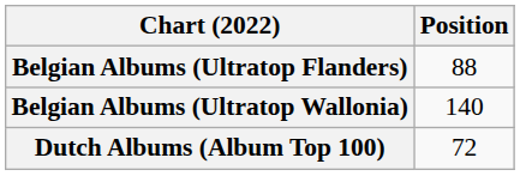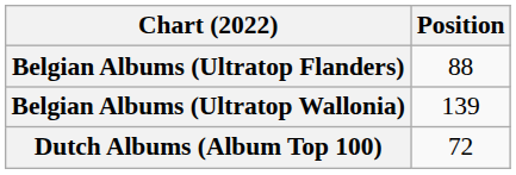Belgian Albums (Ultratop Wallonia) | Position: 140 -> 139
